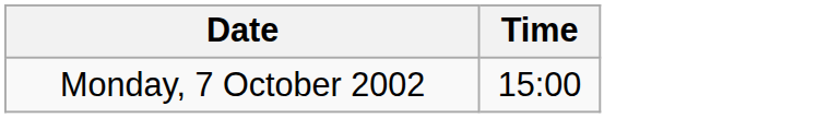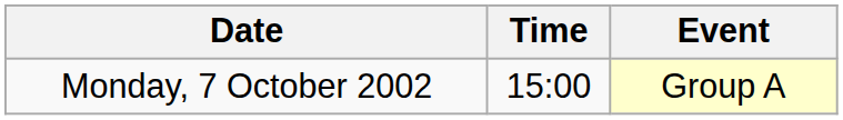+ column: Event | Group A
